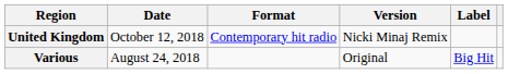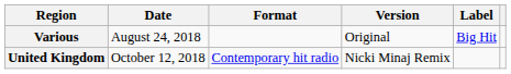rows swapped: Various <-> United Kingdom
